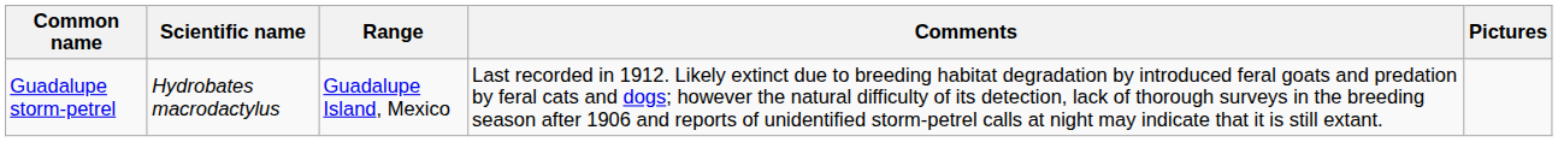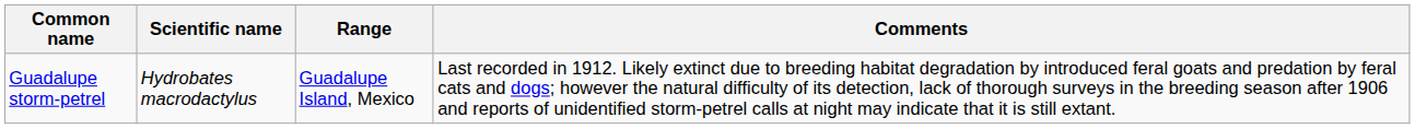- column: Pictures
